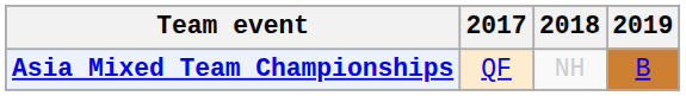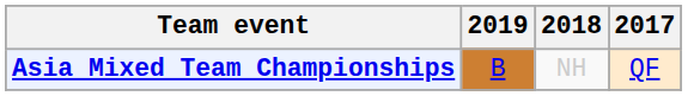columns swapped: 2017 <-> 2019
